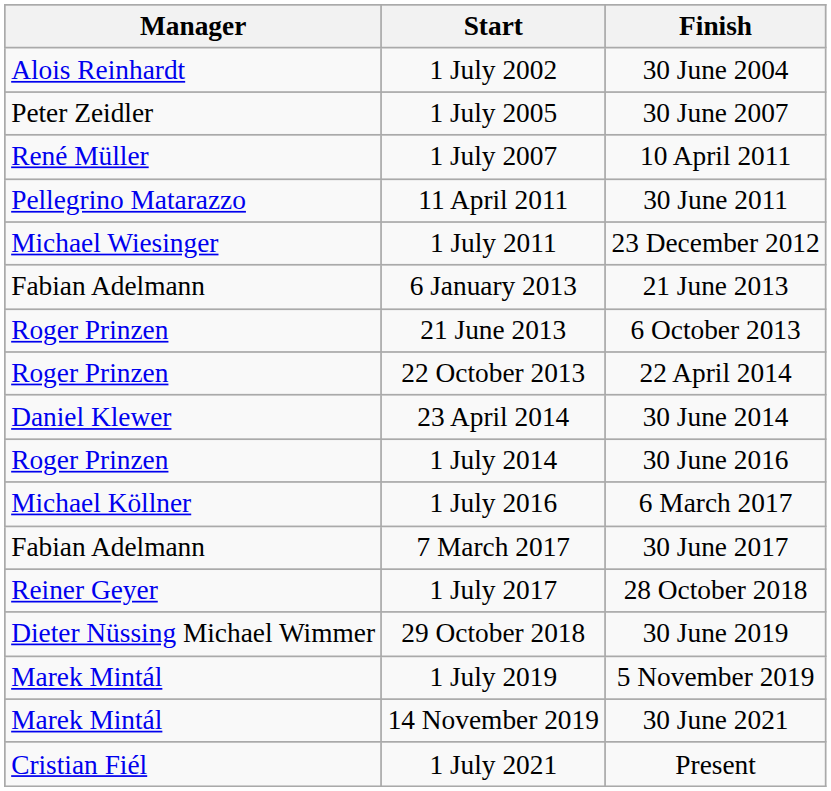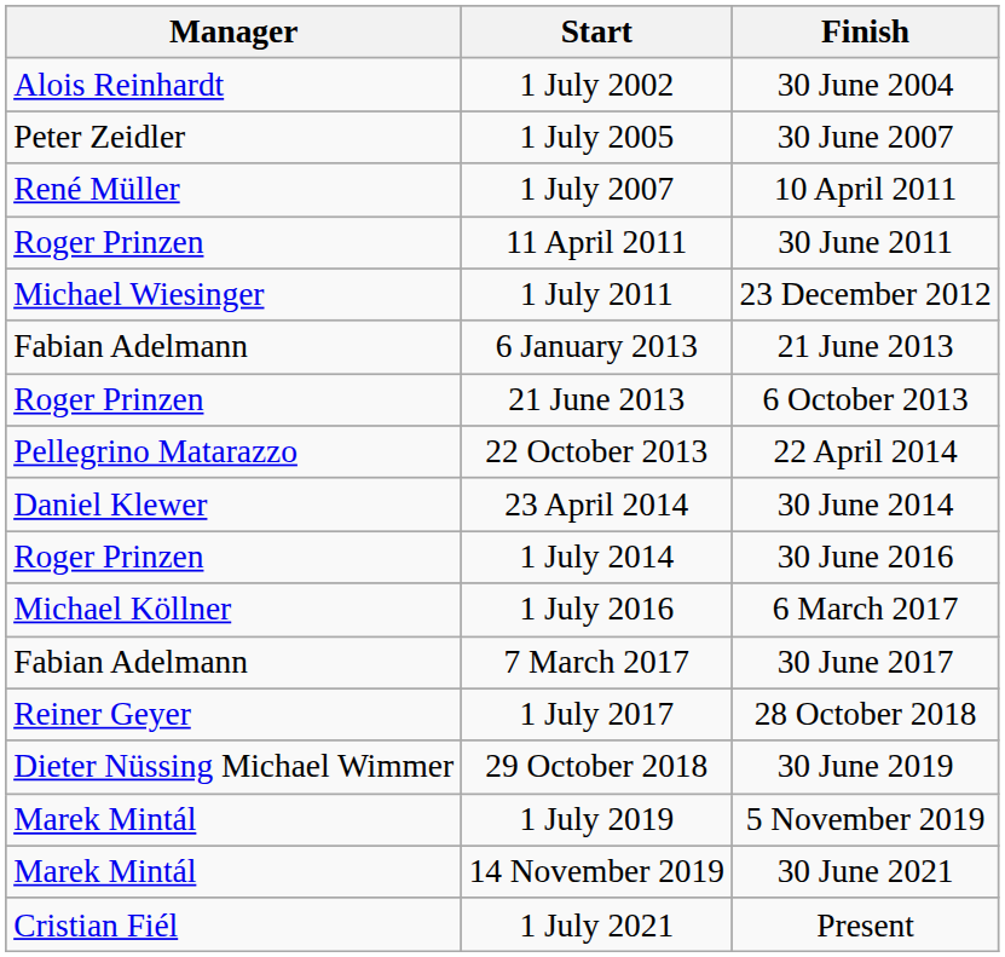11 April 2011 | Manager: Pellegrino Matarazzo -> Roger Prinzen
22 October 2013 | Manager: Roger Prinzen -> Pellegrino Matarazzo
